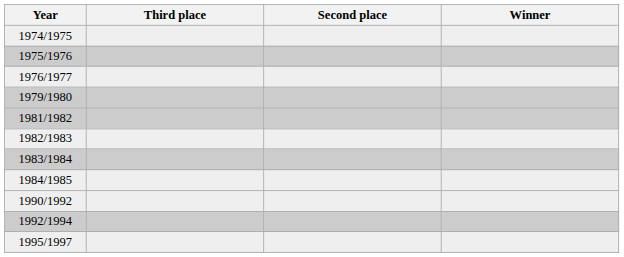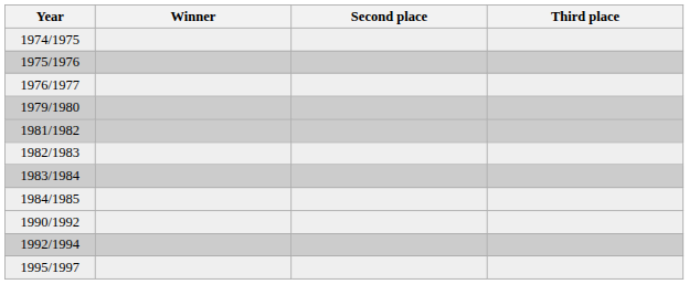columns swapped: Winner <-> Third place
